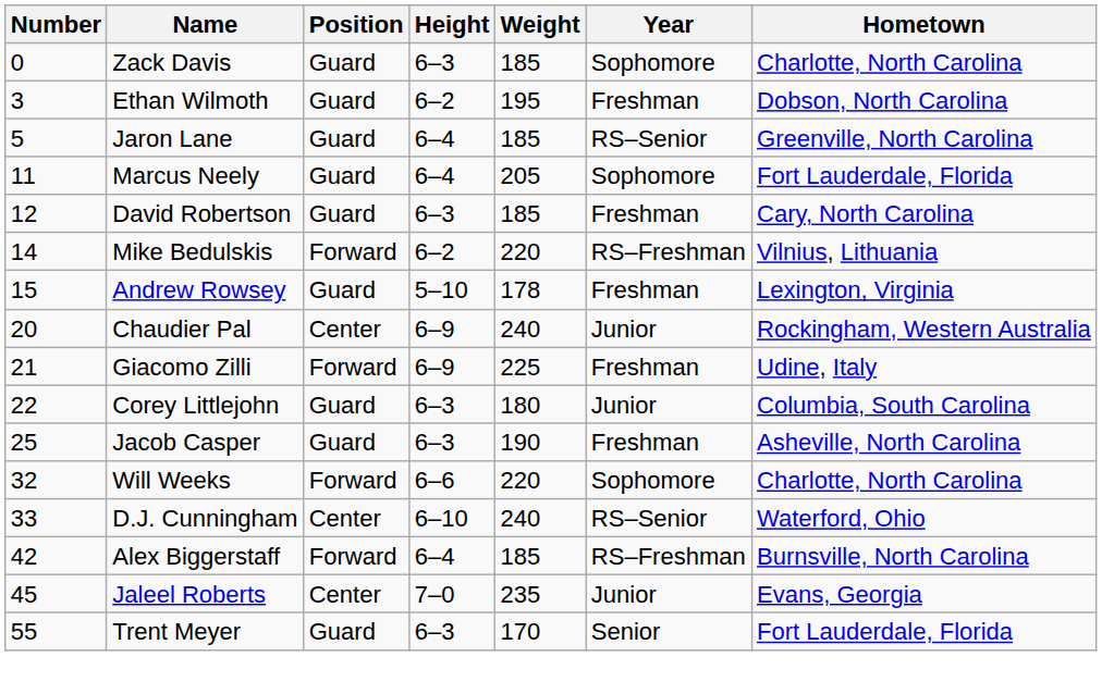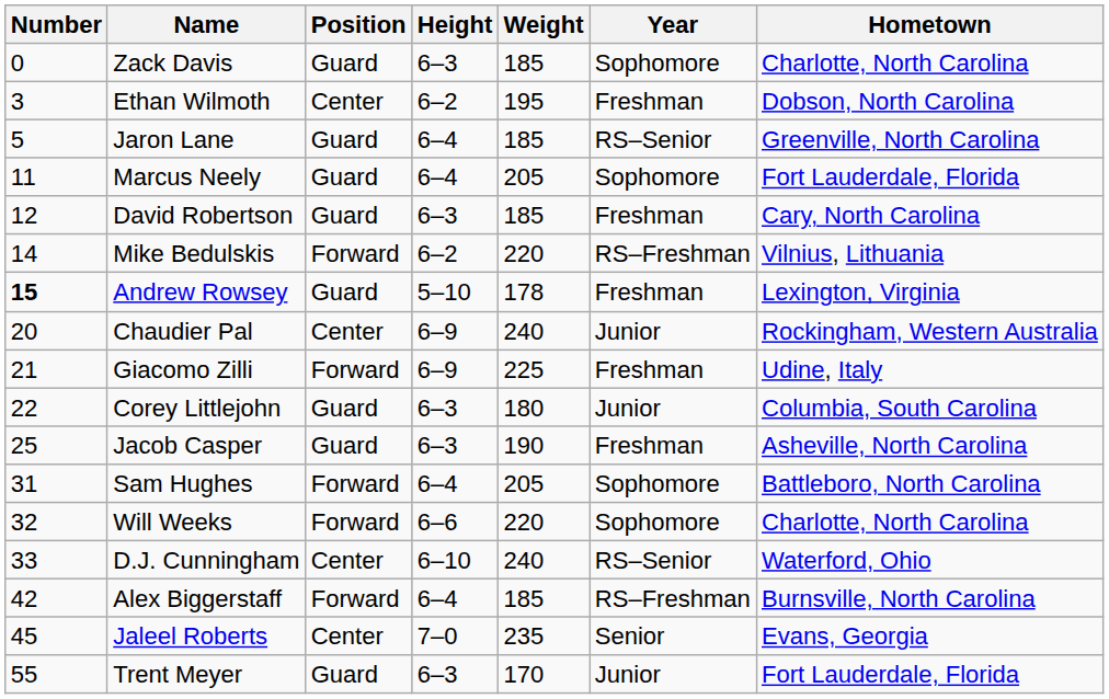Ethan Wilmoth | Position: Guard -> Center
Andrew Rowsey | Number: normal -> bold
+ row: 31 | Sam Hughes | Forward | 6–4 | 205 | Sophomore | Battleboro, North Carolina
Jaleel Roberts | Year: Junior -> Senior
Trent Meyer | Year: Senior -> Junior
